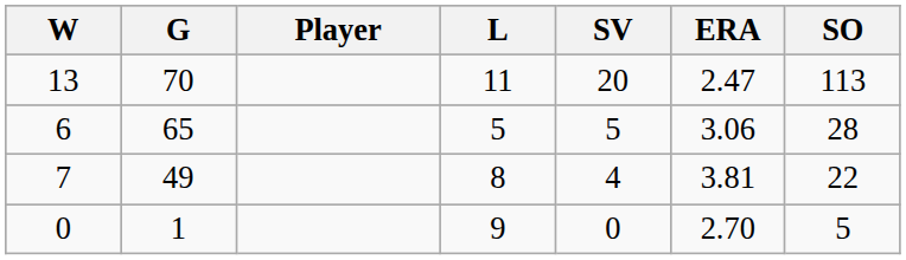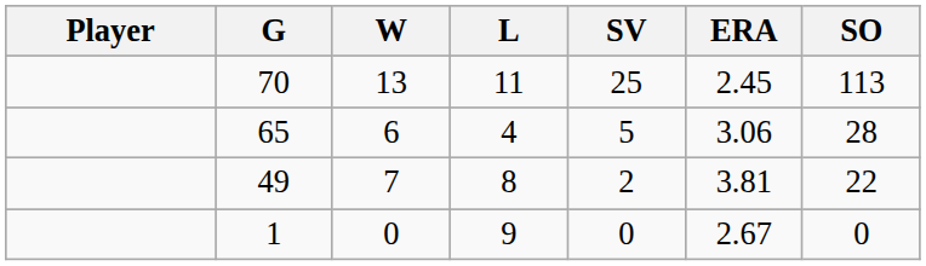columns swapped: Player <-> W
70 | SV: 20 -> 25
70 | ERA: 2.47 -> 2.45
65 | L: 5 -> 4
49 | SV: 4 -> 2
1 | ERA: 2.70 -> 2.67
1 | SO: 5 -> 0
